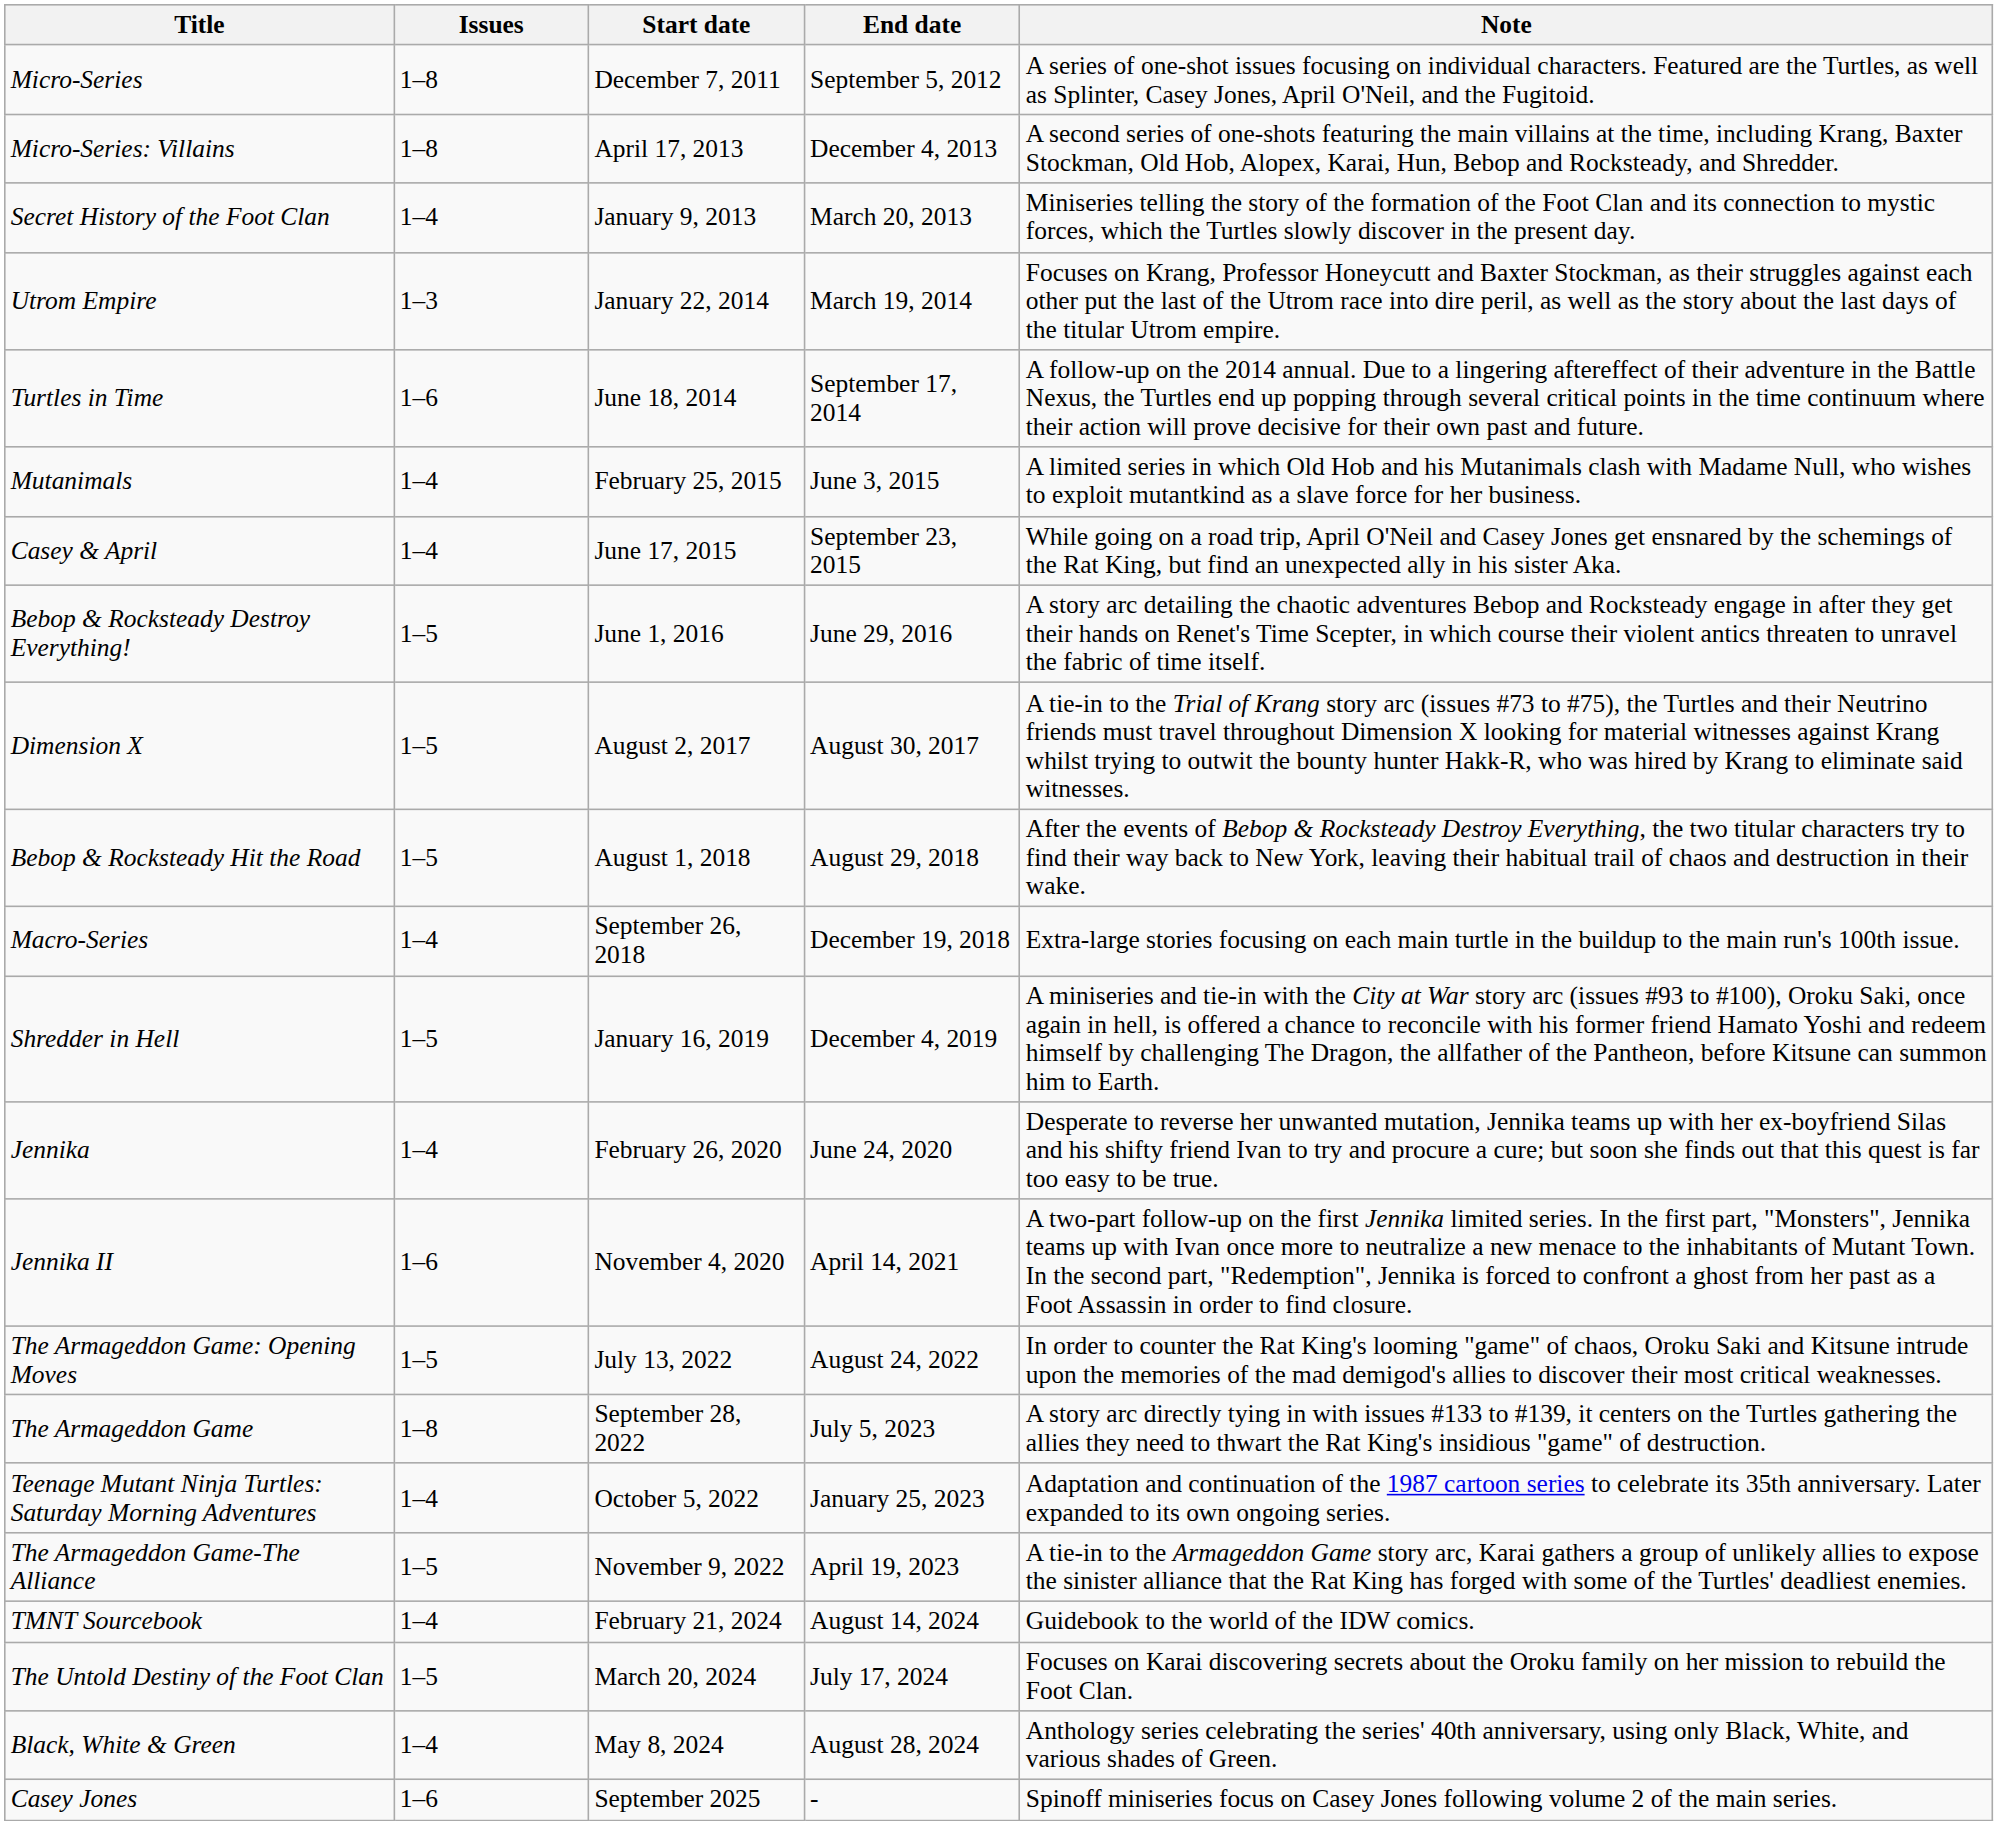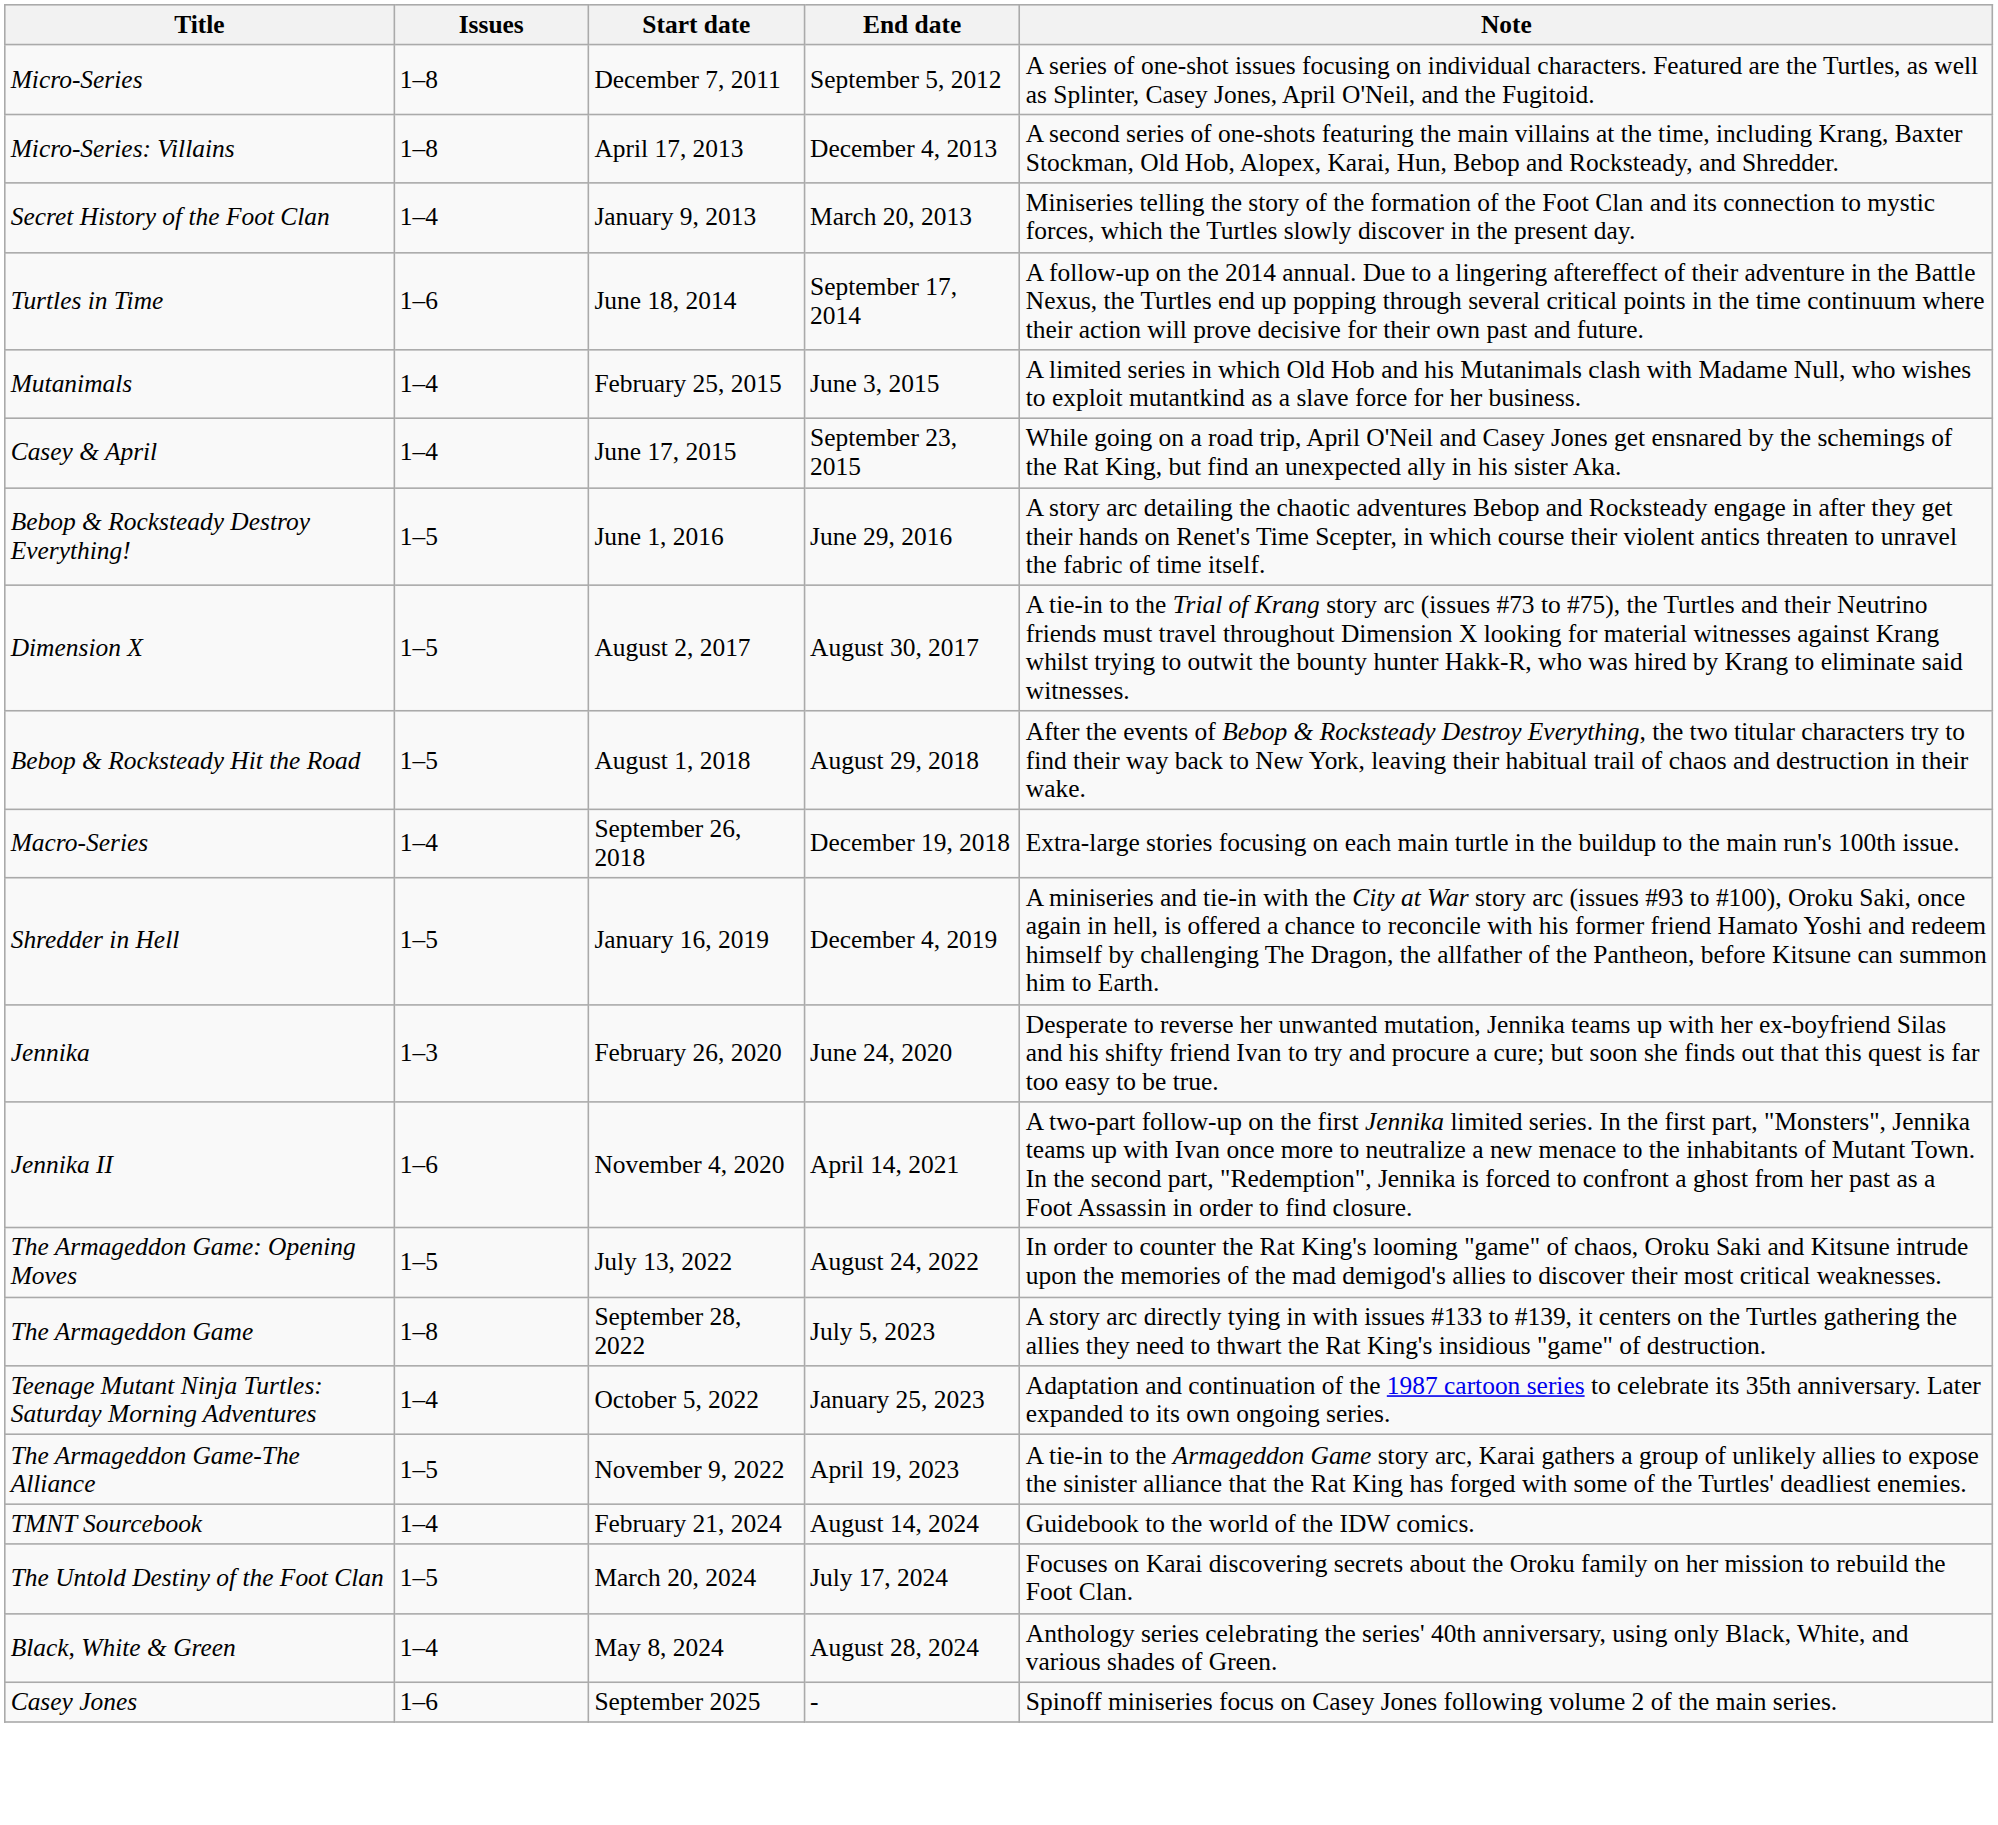- row: Utrom Empire | 1–3 | January 22, 2014 | March 19, 2014 | Focuses on Krang, Professor Honeycutt and Baxter Stockman, as their struggles against each other put the last of the Utrom race into dire peril, as well as the story about the last days of the titular Utrom empire.
Jennika | Issues: 1–4 -> 1–3
